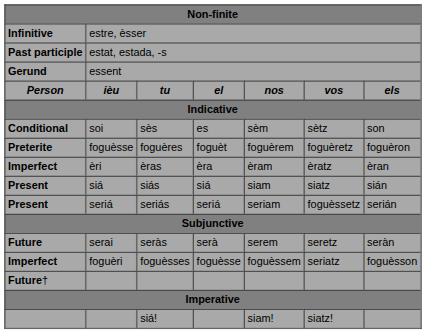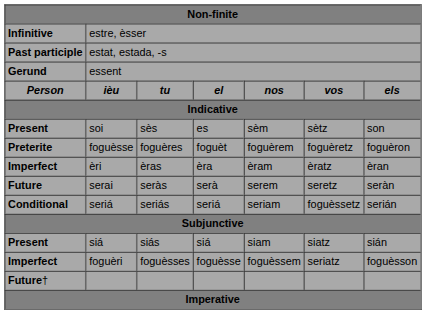sès | column 1: Conditional -> Present
rows swapped: seràs <-> siás
seriás | column 1: Present -> Conditional
- row: siá! | siam! | siatz!
